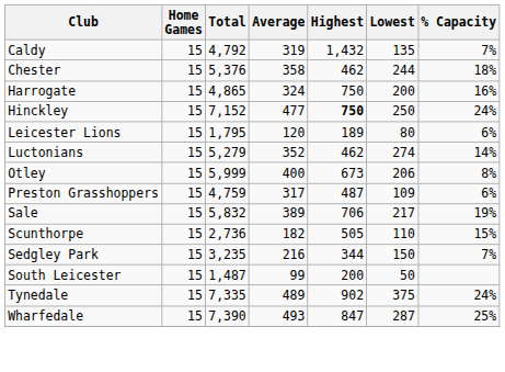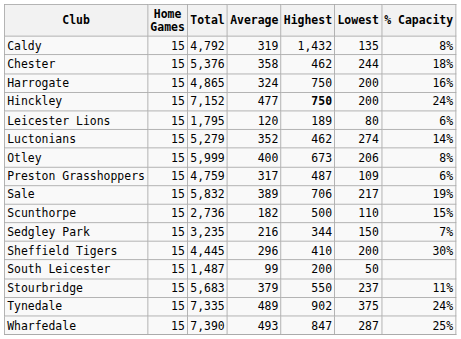Caldy | % Capacity: 7% -> 8%
Hinckley | Lowest: 250 -> 200
Scunthorpe | Highest: 505 -> 500
+ row: Sheffield Tigers | 15 | 4,445 | 296 | 410 | 200 | 30%
+ row: Stourbridge | 15 | 5,683 | 379 | 550 | 237 | 11%
